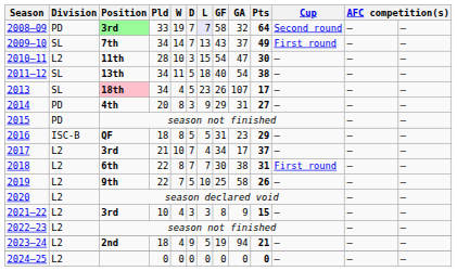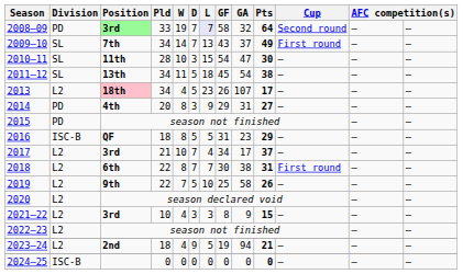2010–11 | Division: L2 -> SL
2011–12 | GF: 40 -> 45
2013 | Division: SL -> L2
2024–25 | Division: L2 -> ISC-B
